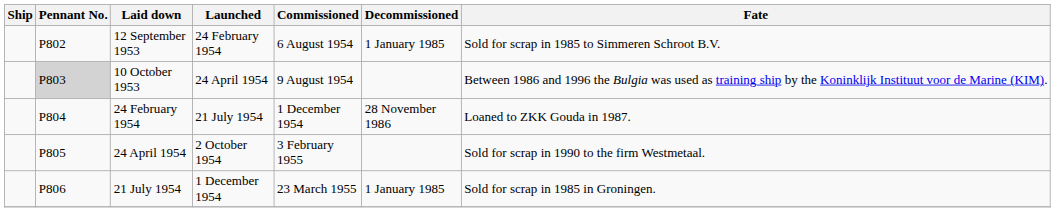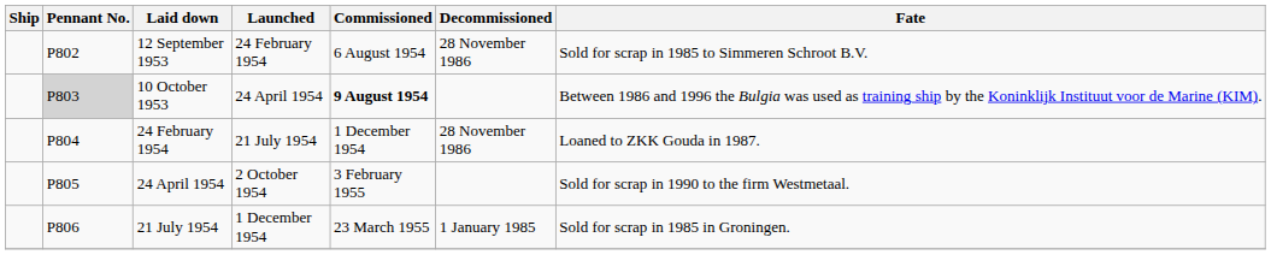12 September 1953 | Decommissioned: 1 January 1985 -> 28 November 1986
10 October 1953 | Commissioned: normal -> bold
